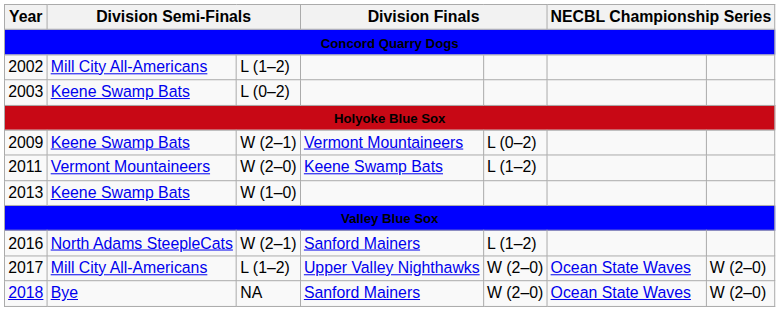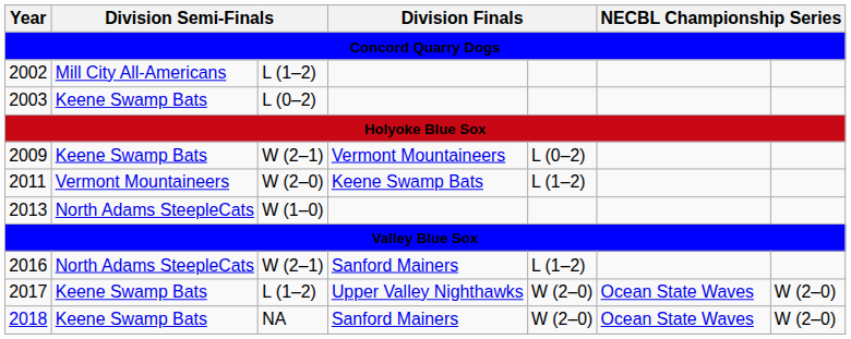2013 | column 2: Keene Swamp Bats -> North Adams SteepleCats
2017 | column 2: Mill City All-Americans -> Keene Swamp Bats
2018 | column 2: Bye -> Keene Swamp Bats
